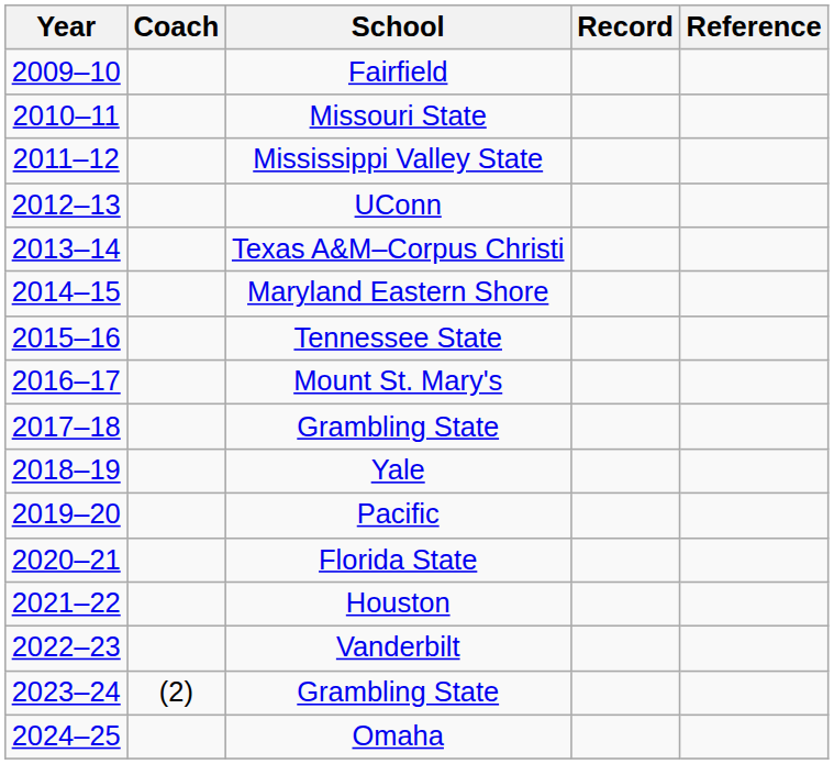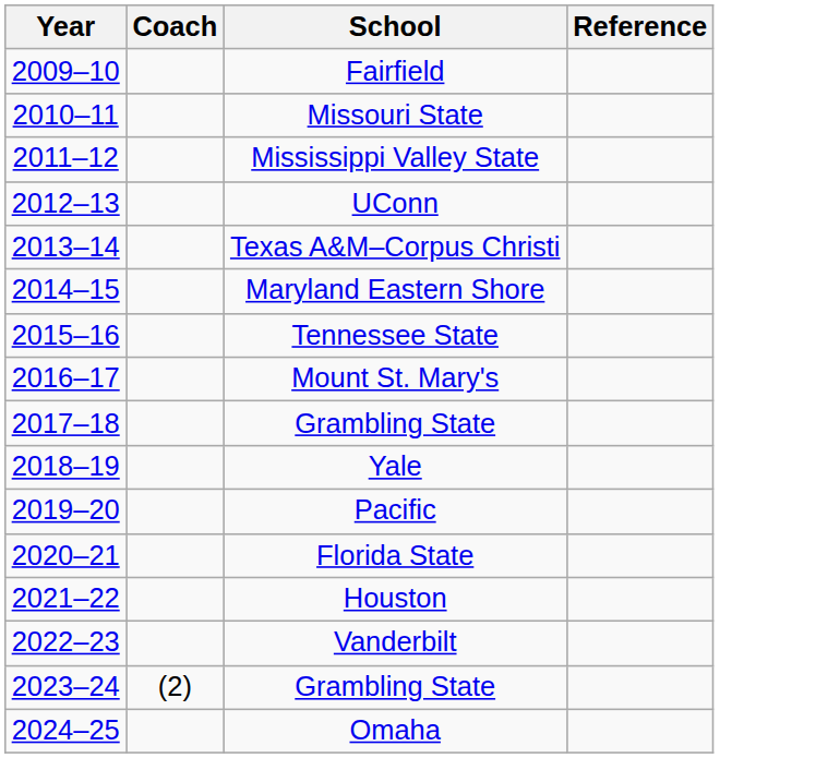- column: Record
